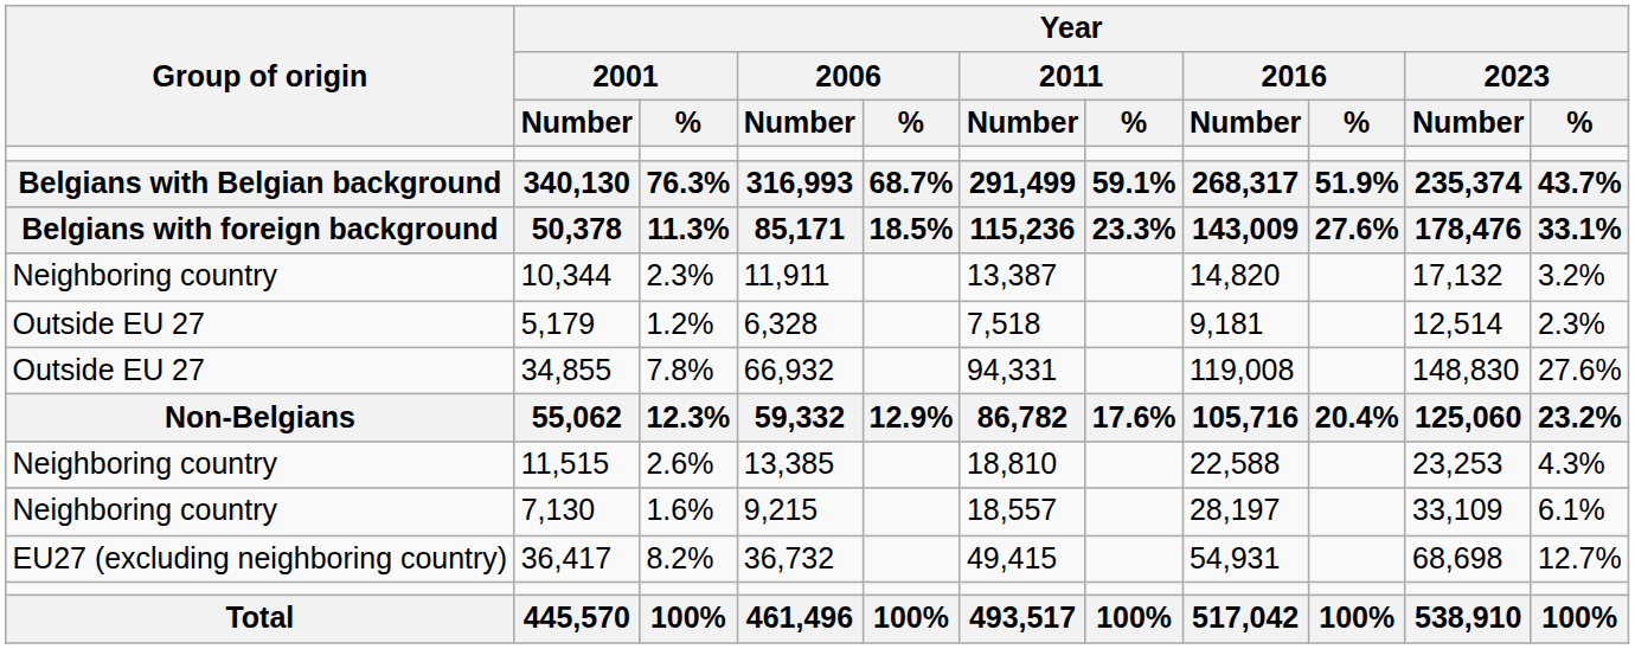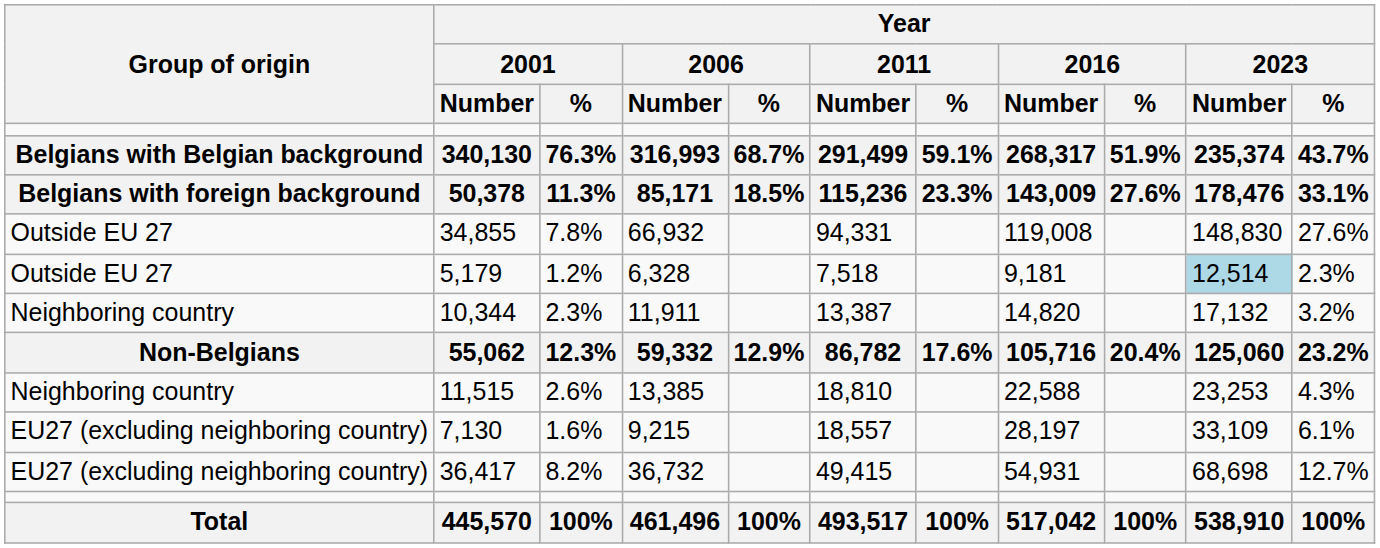rows swapped: 10,344 <-> 34,855
5,179 | Year / 2023 / Number: no background -> lightblue background
7,130 | Group of origin: Neighboring country -> EU27 (excluding neighboring country)
